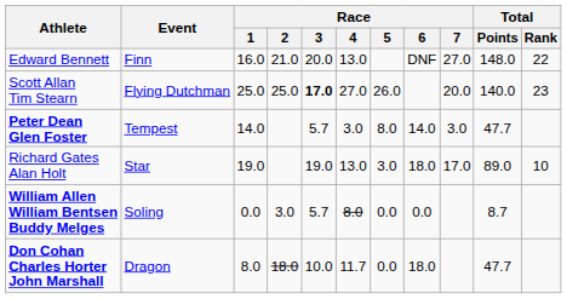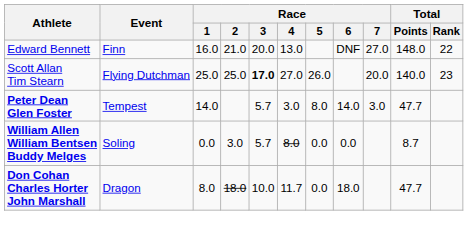- row: Richard Gates Alan Holt | Star | 19.0 | 19.0 | 13.0 | 3.0 | 18.0 | 17.0 | 89.0 | 10
